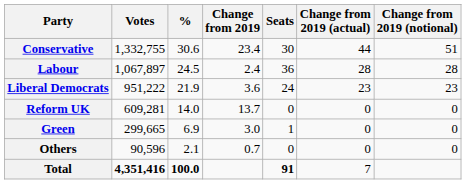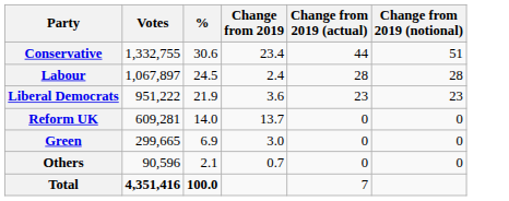- column: Seats | 30 | 36 | 24 | 0 | 1 | 0 | 91
